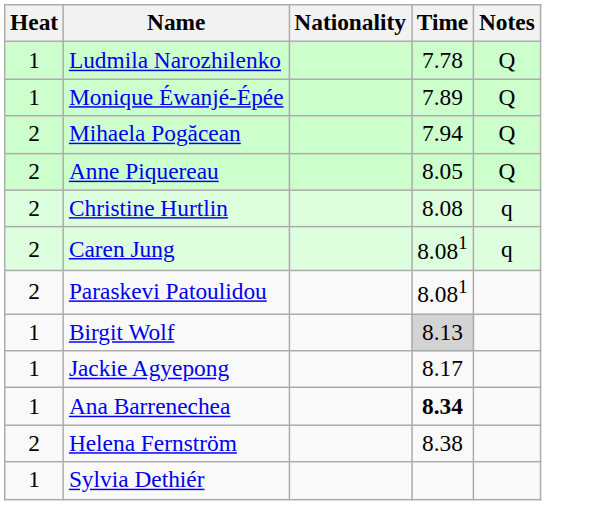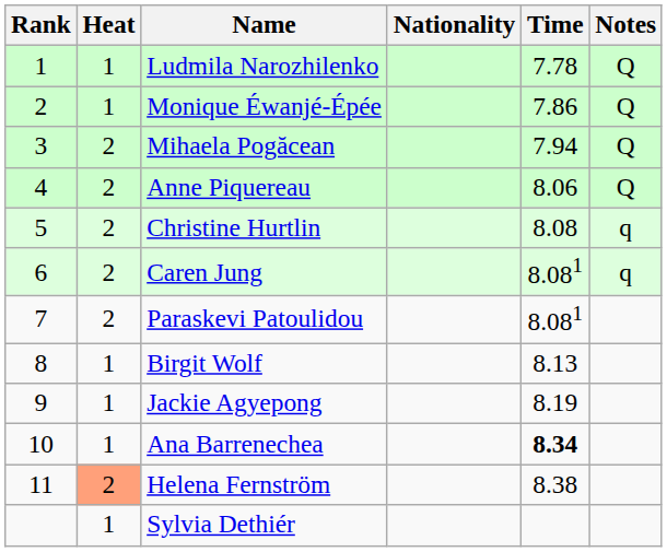+ column: Rank | 1 | 2 | 3 | 4 | 5 | 6 | 7 | 8 | 9 | 10 | 11
Monique Éwanjé-Épée | Time: 7.89 -> 7.86
Anne Piquereau | Time: 8.05 -> 8.06
Birgit Wolf | Time: lightgrey background -> no background
Jackie Agyepong | Time: 8.17 -> 8.19
Helena Fernström | Heat: no background -> lightsalmon background
